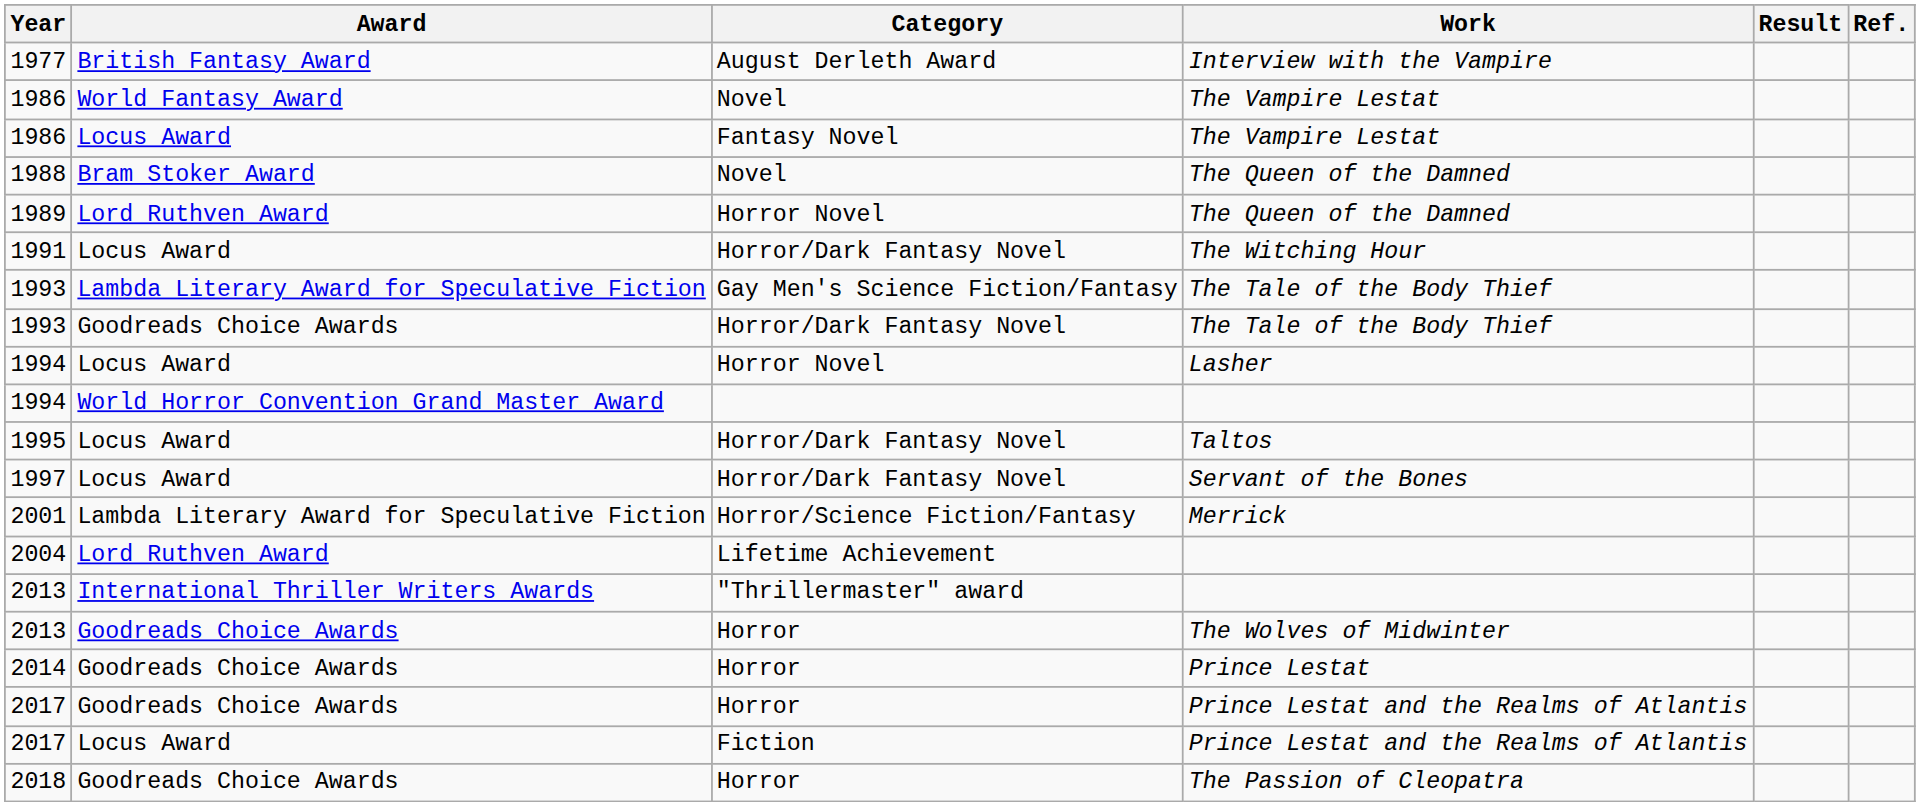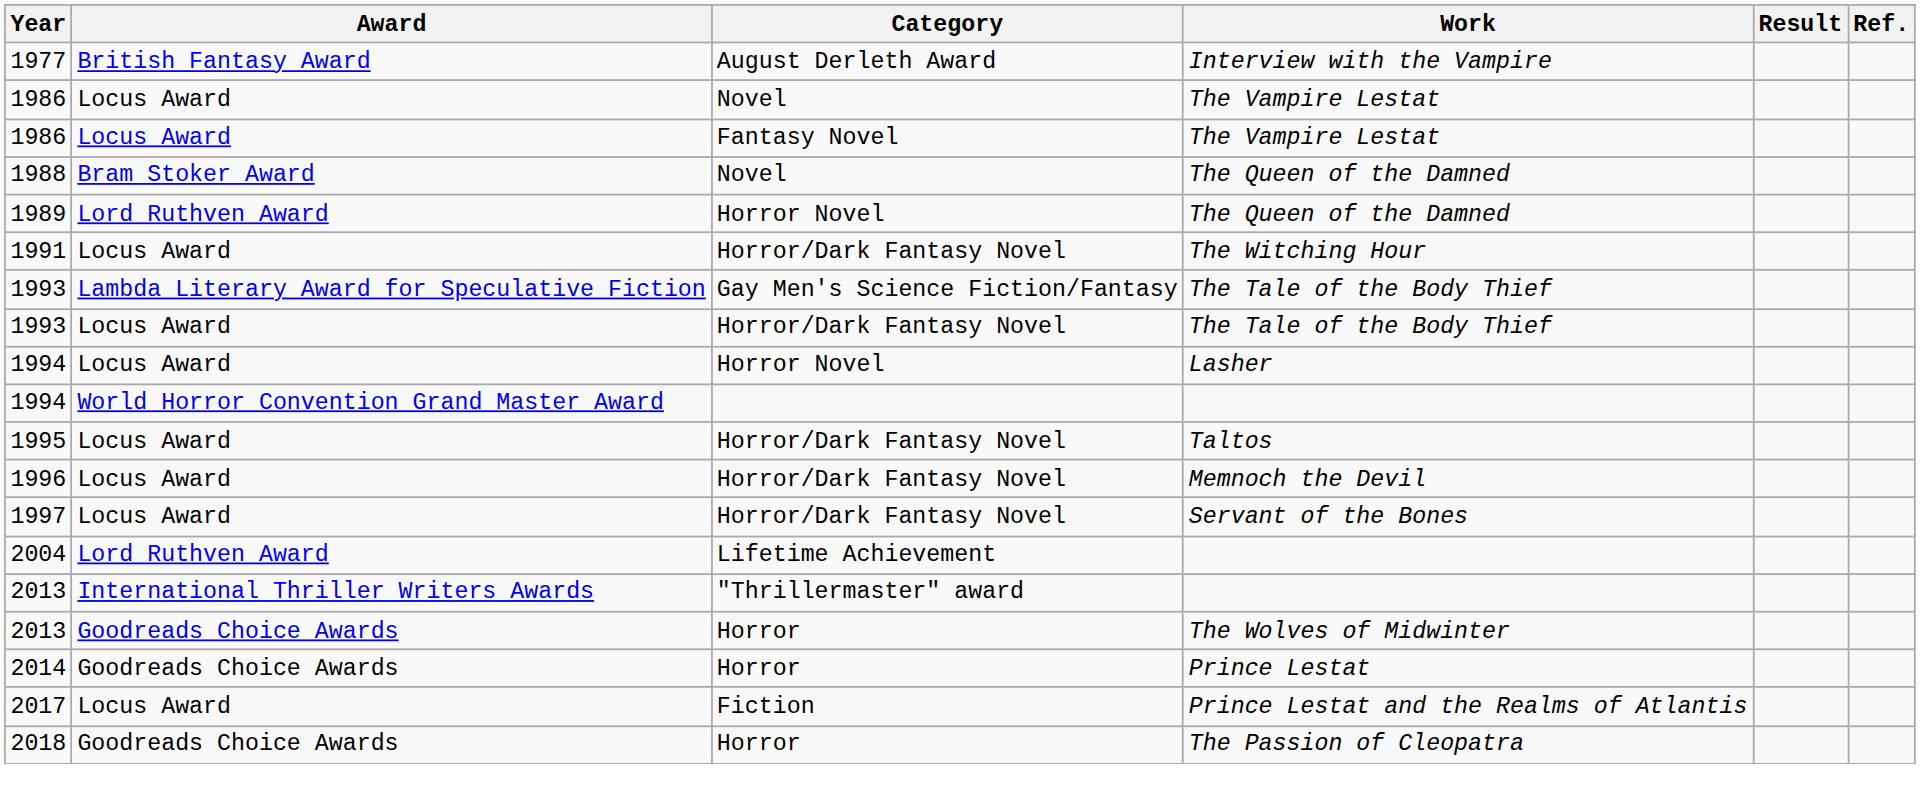1986 / Novel | Award: World Fantasy Award -> Locus Award
1993 / Horror/Dark Fantasy Novel | Award: Goodreads Choice Awards -> Locus Award
+ row: 1996 | Locus Award | Horror/Dark Fantasy Novel | Memnoch the Devil
- row: 2001 | Lambda Literary Award for Speculative Fiction | Horror/Science Fiction/Fantasy | Merrick
- row: 2017 | Goodreads Choice Awards | Horror | Prince Lestat and the Realms of Atlantis
